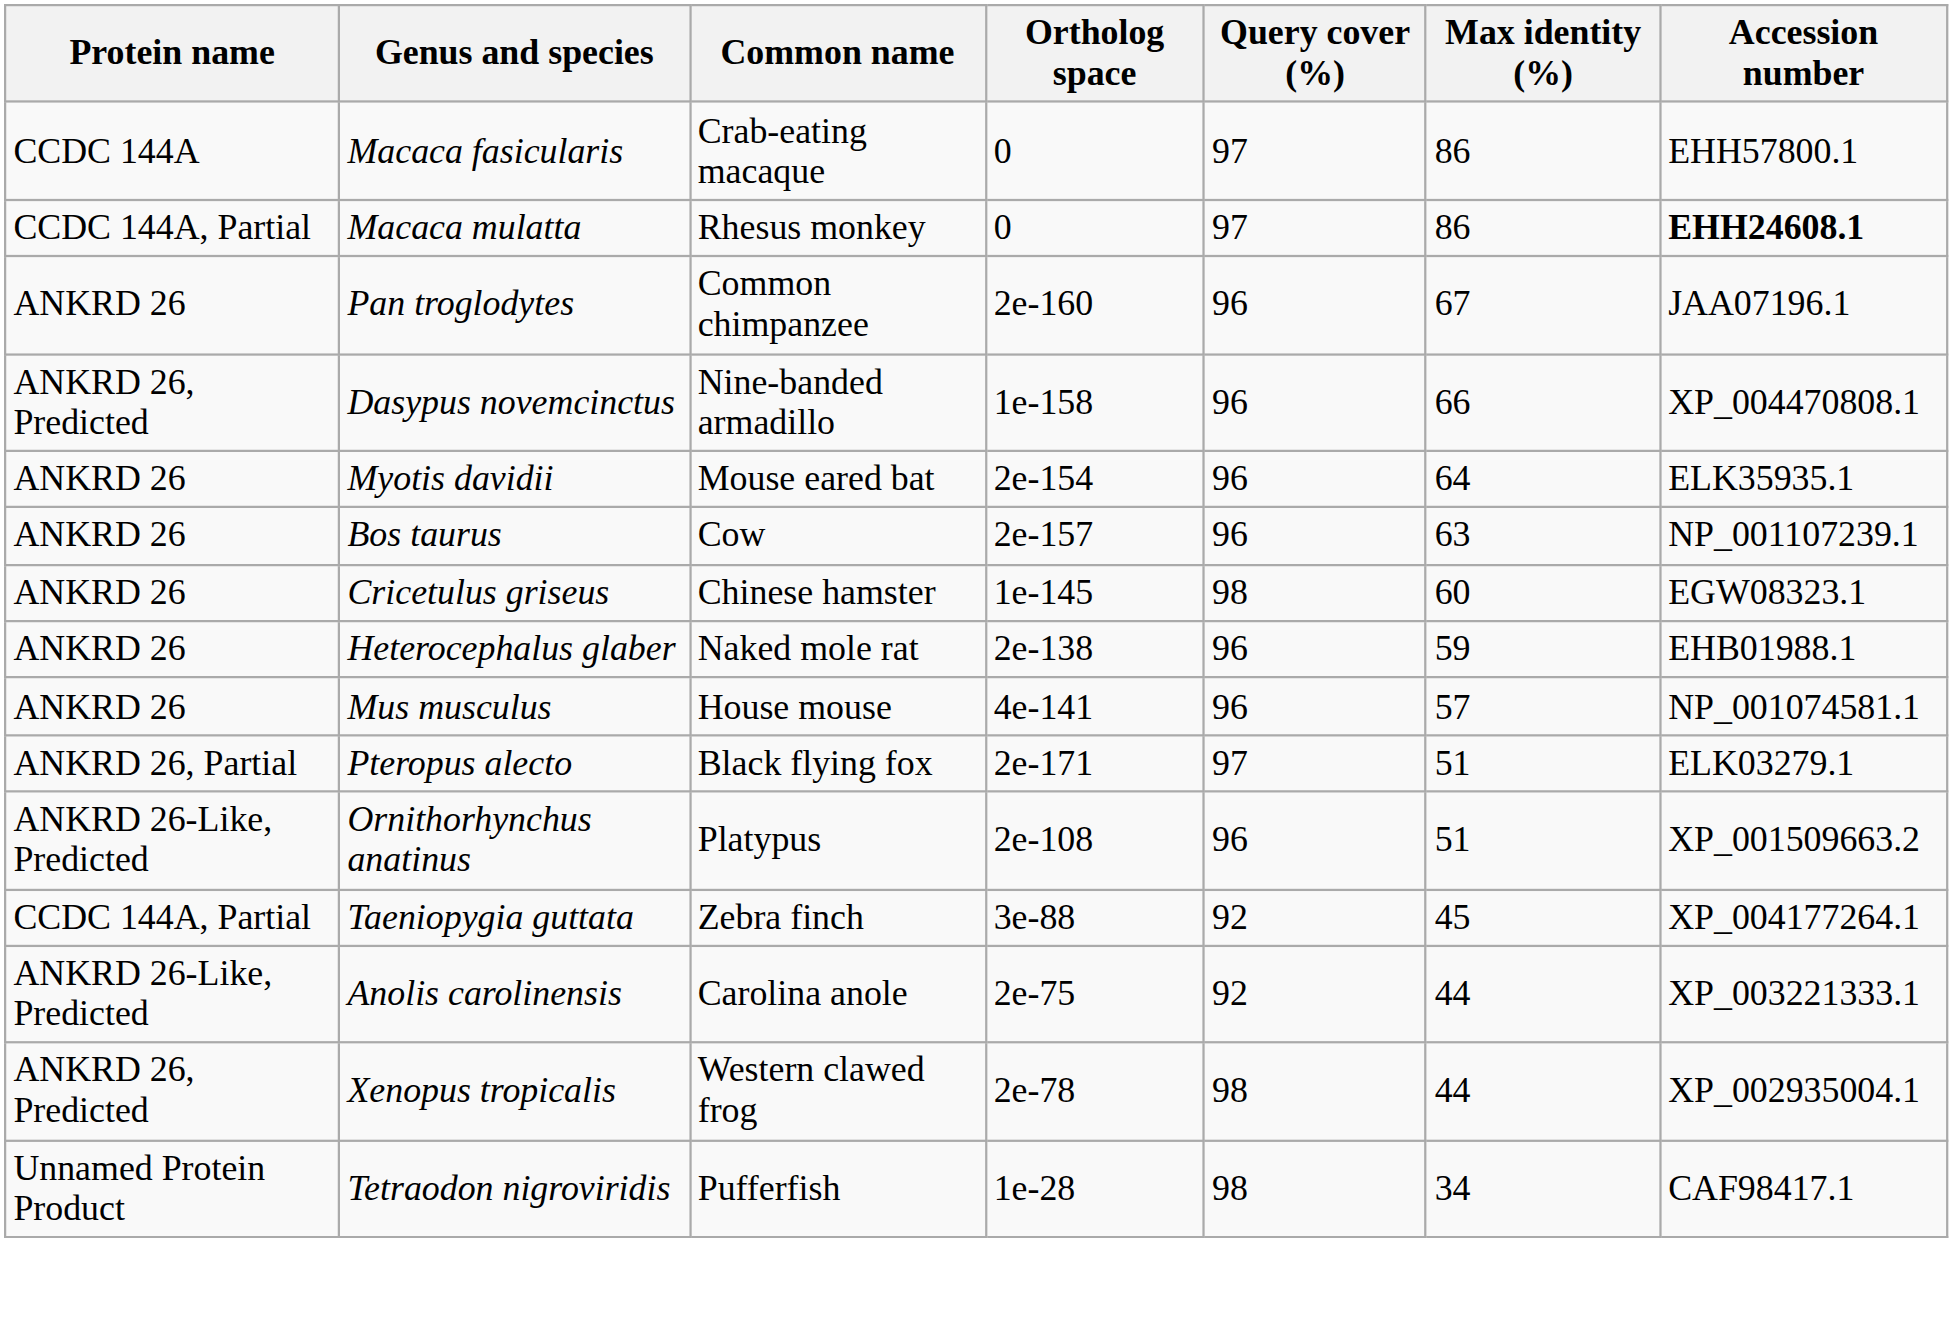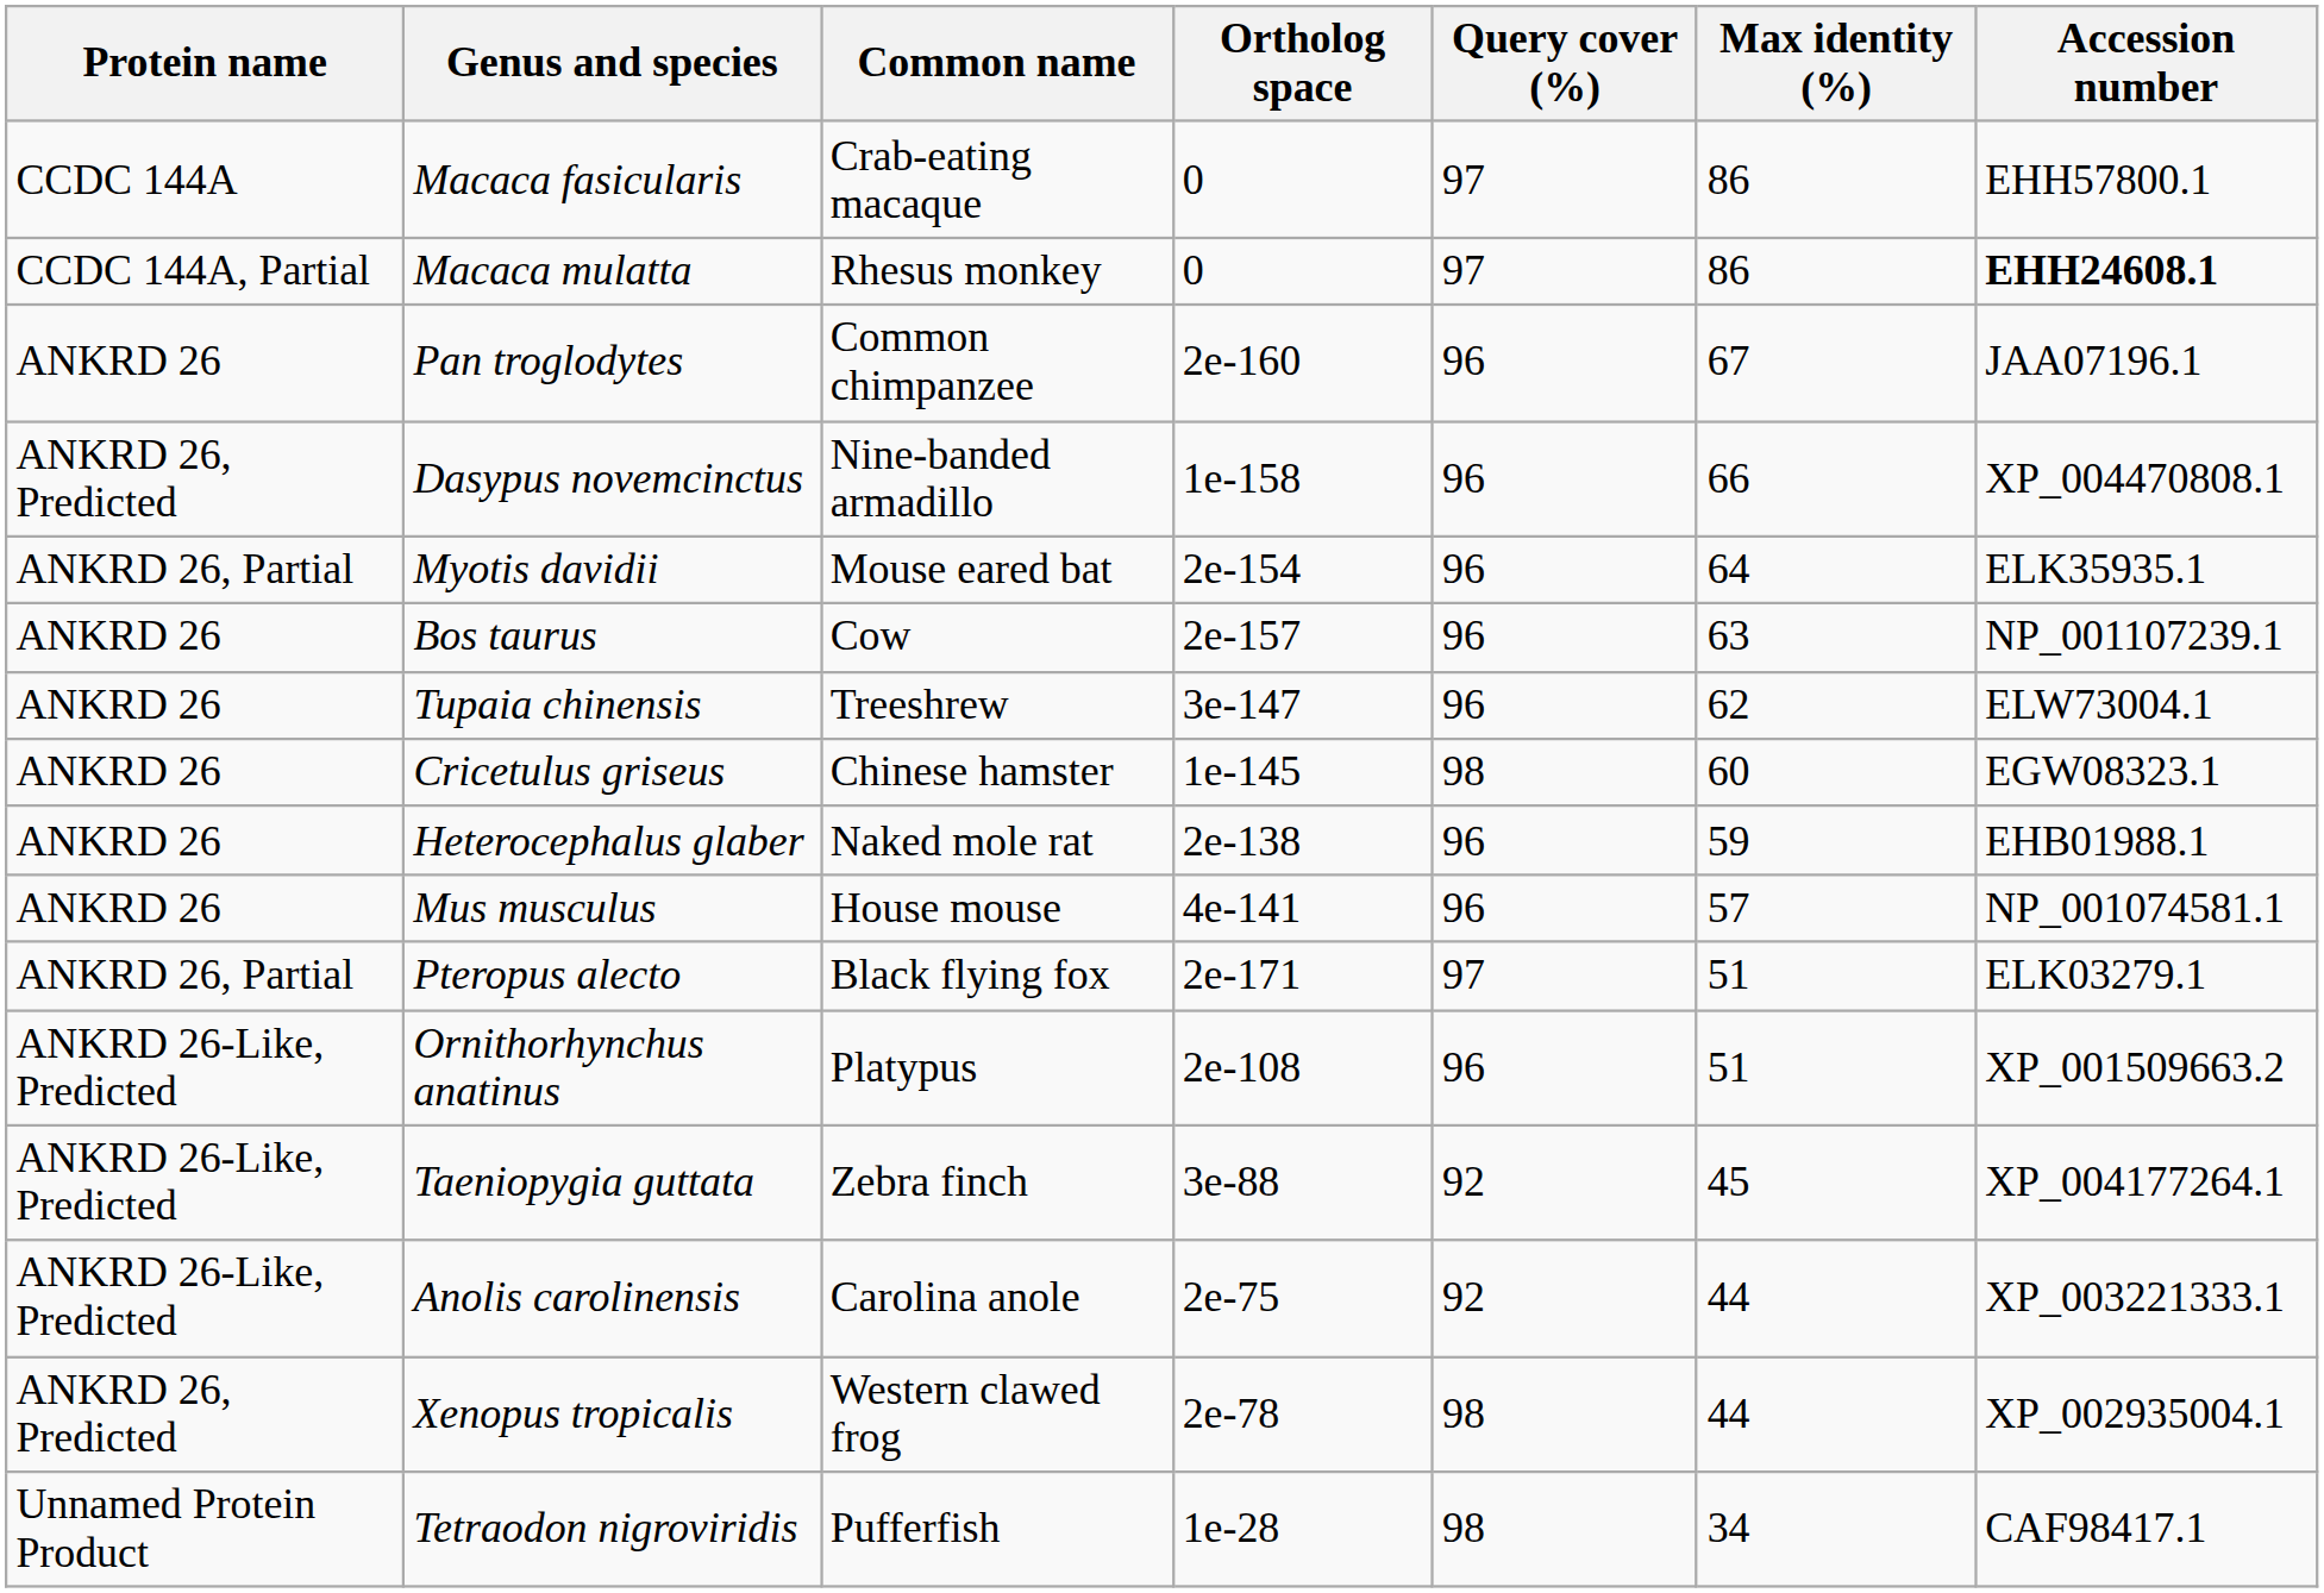Myotis davidii | Protein name: ANKRD 26 -> ANKRD 26, Partial
+ row: ANKRD 26 | Tupaia chinensis | Treeshrew | 3e-147 | 96 | 62 | ELW73004.1
Taeniopygia guttata | Protein name: CCDC 144A, Partial -> ANKRD 26-Like, Predicted
